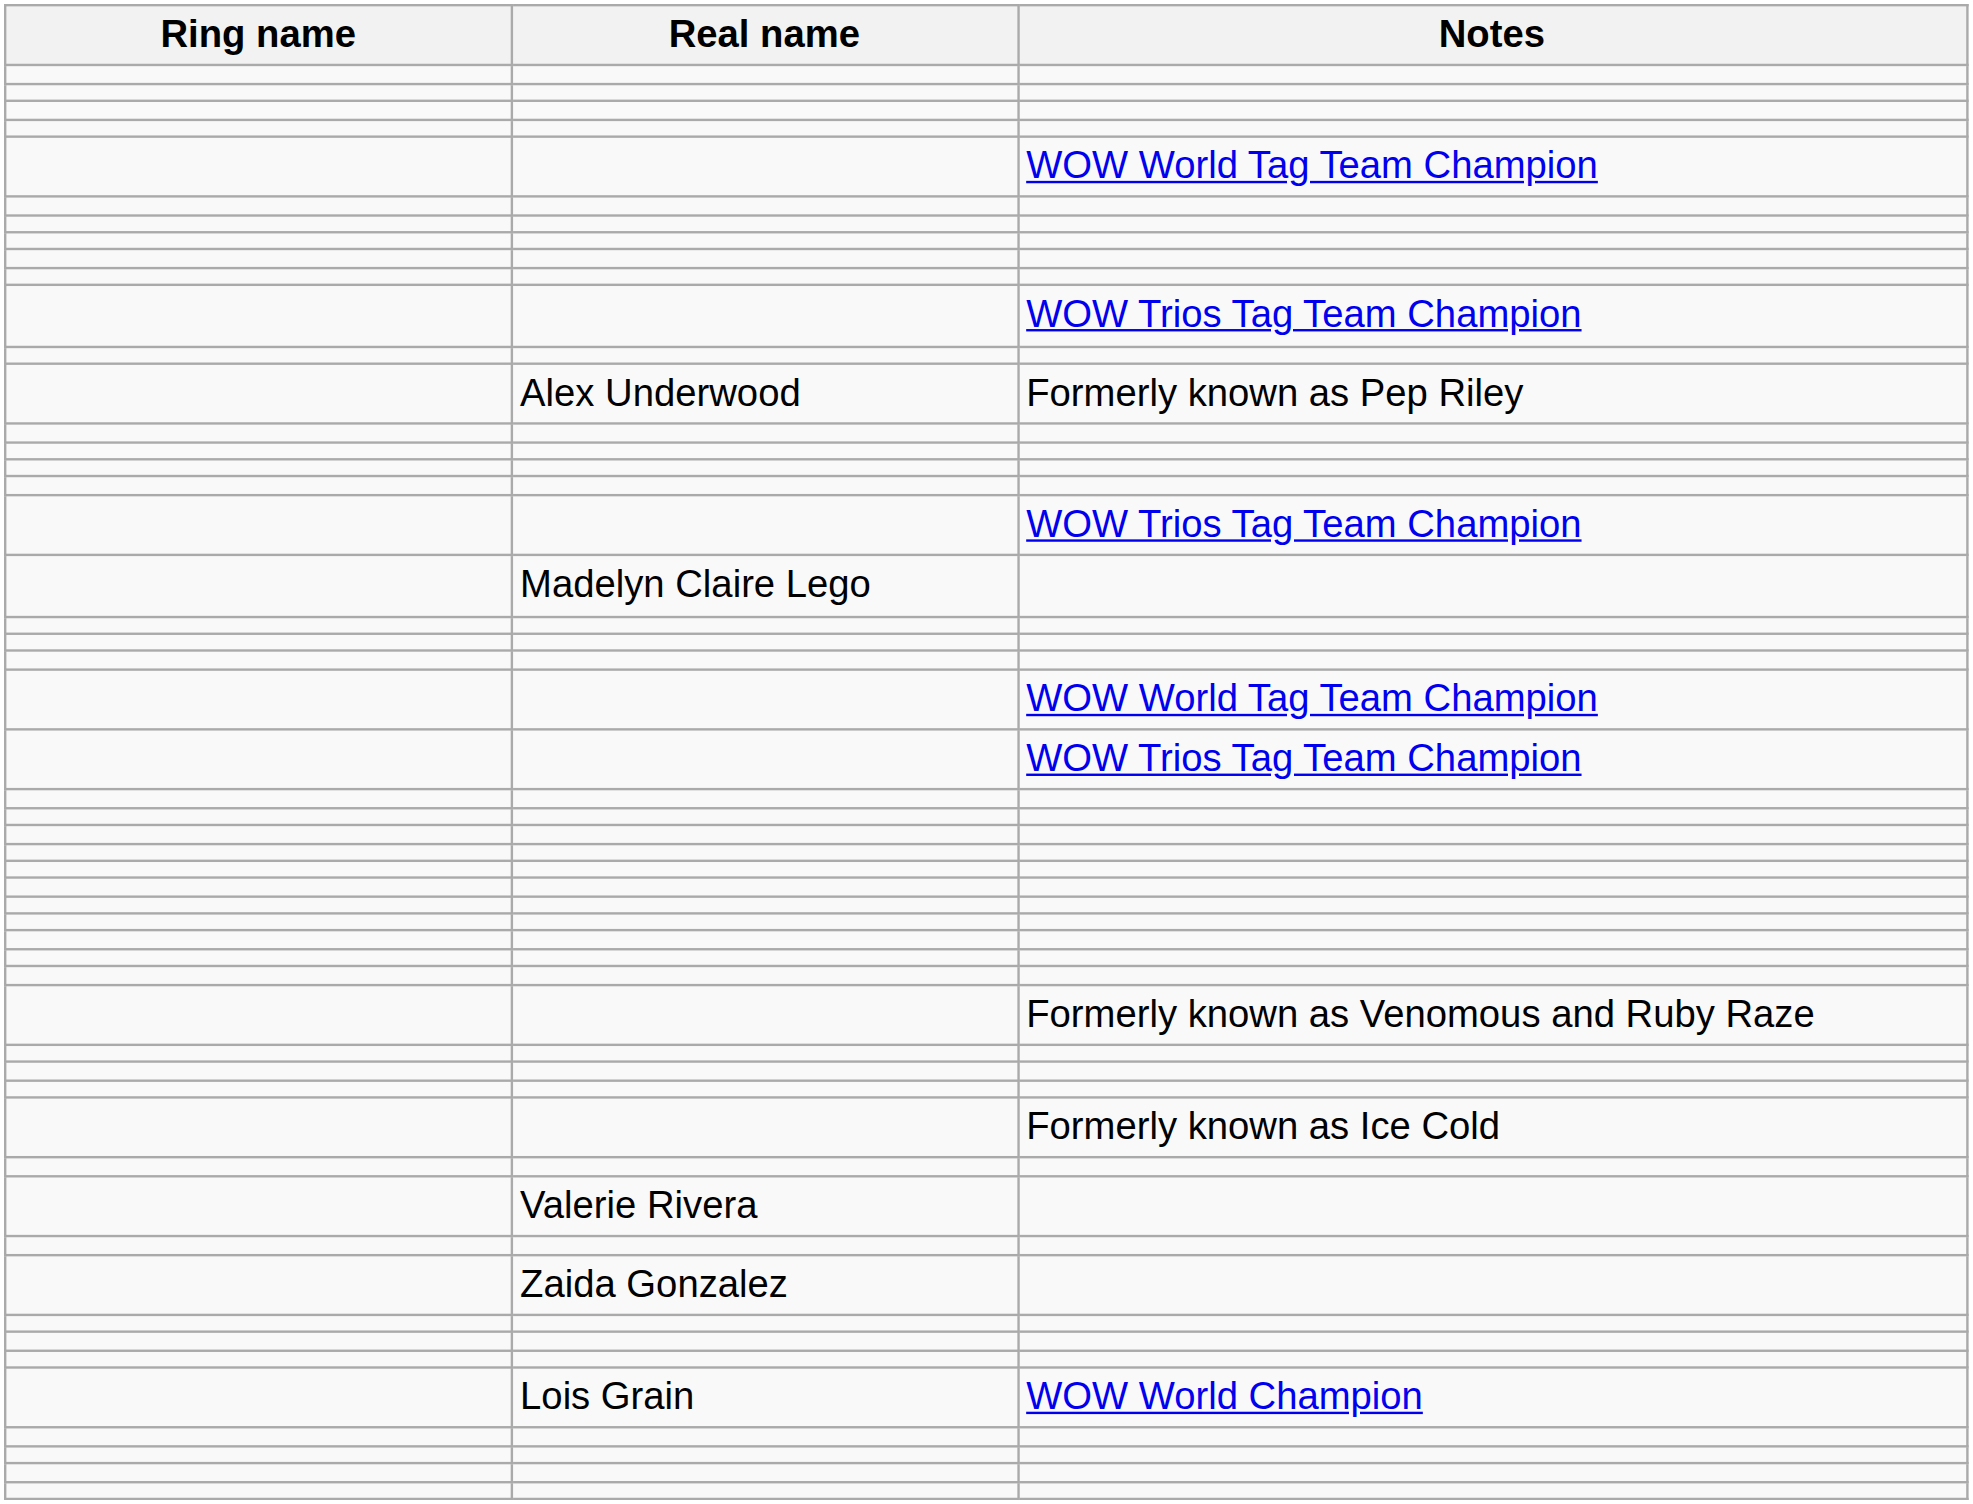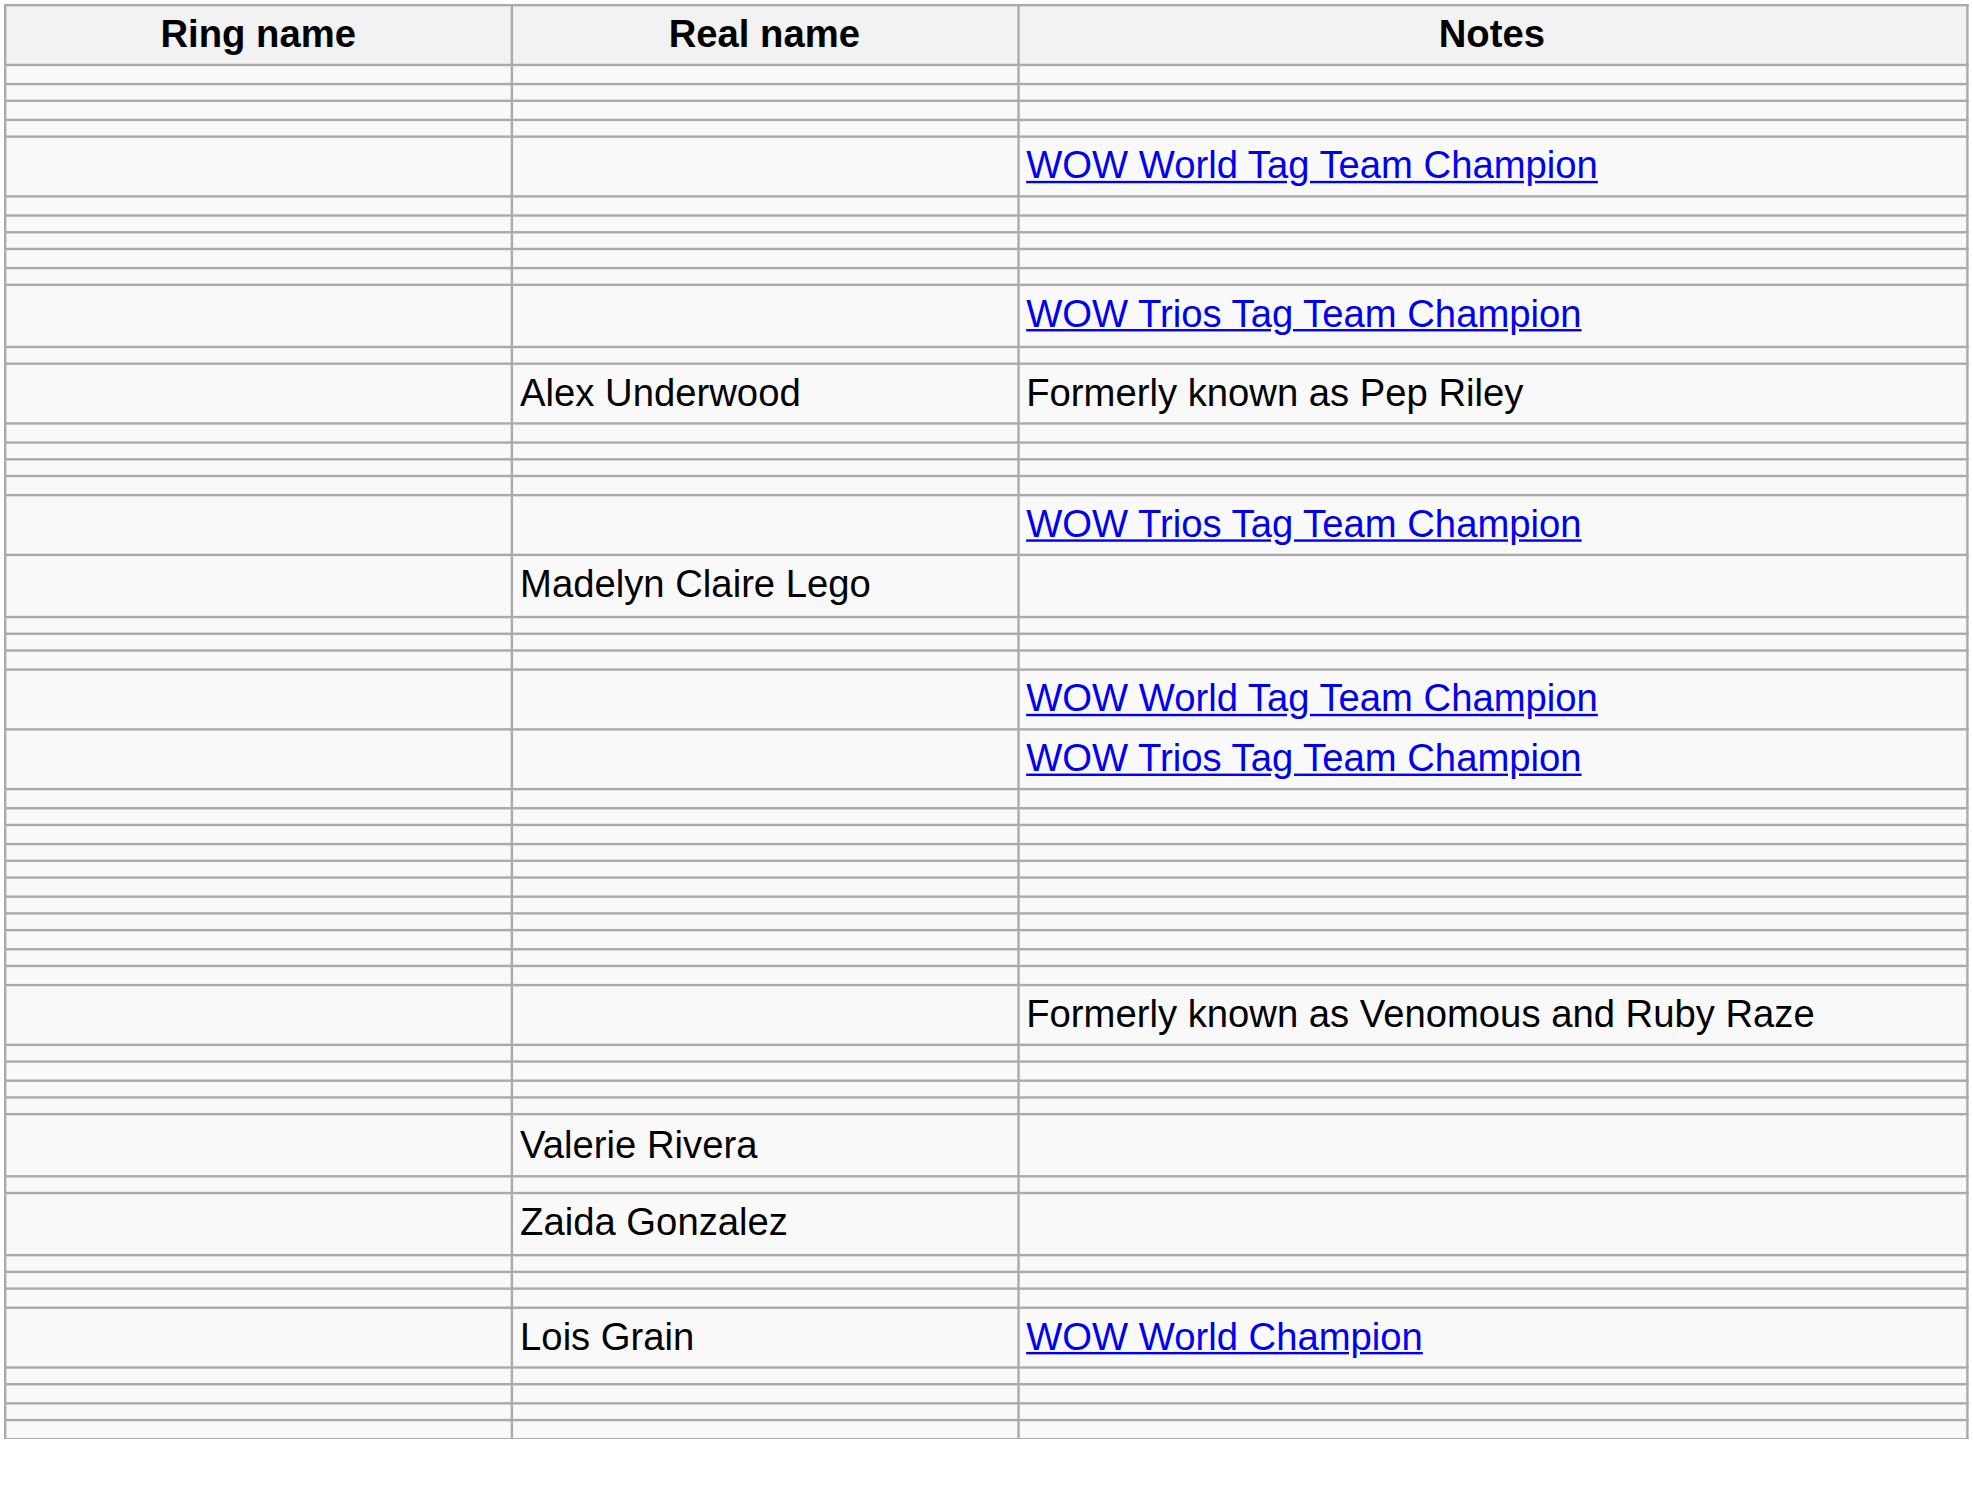- row: Formerly known as Ice Cold
